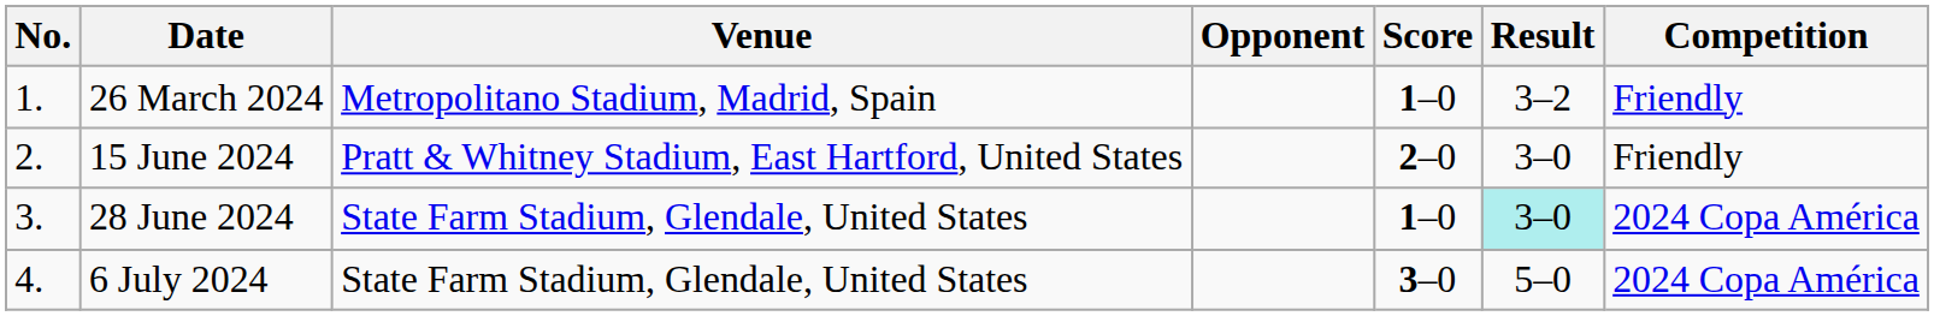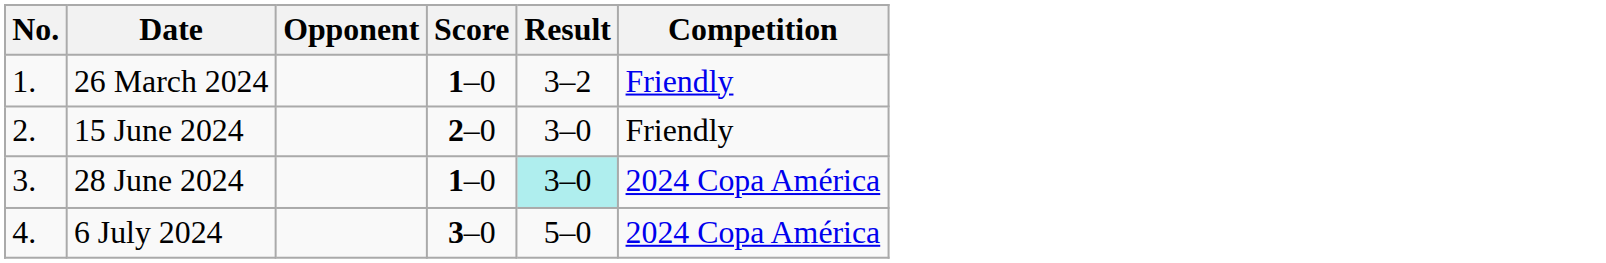- column: Venue | Metropolitano Stadium, Madrid, Spain | Pratt & Whitney Stadium, East Hartford, United States | State Farm Stadium, Glendale, United States | State Farm Stadium, Glendale, United States
